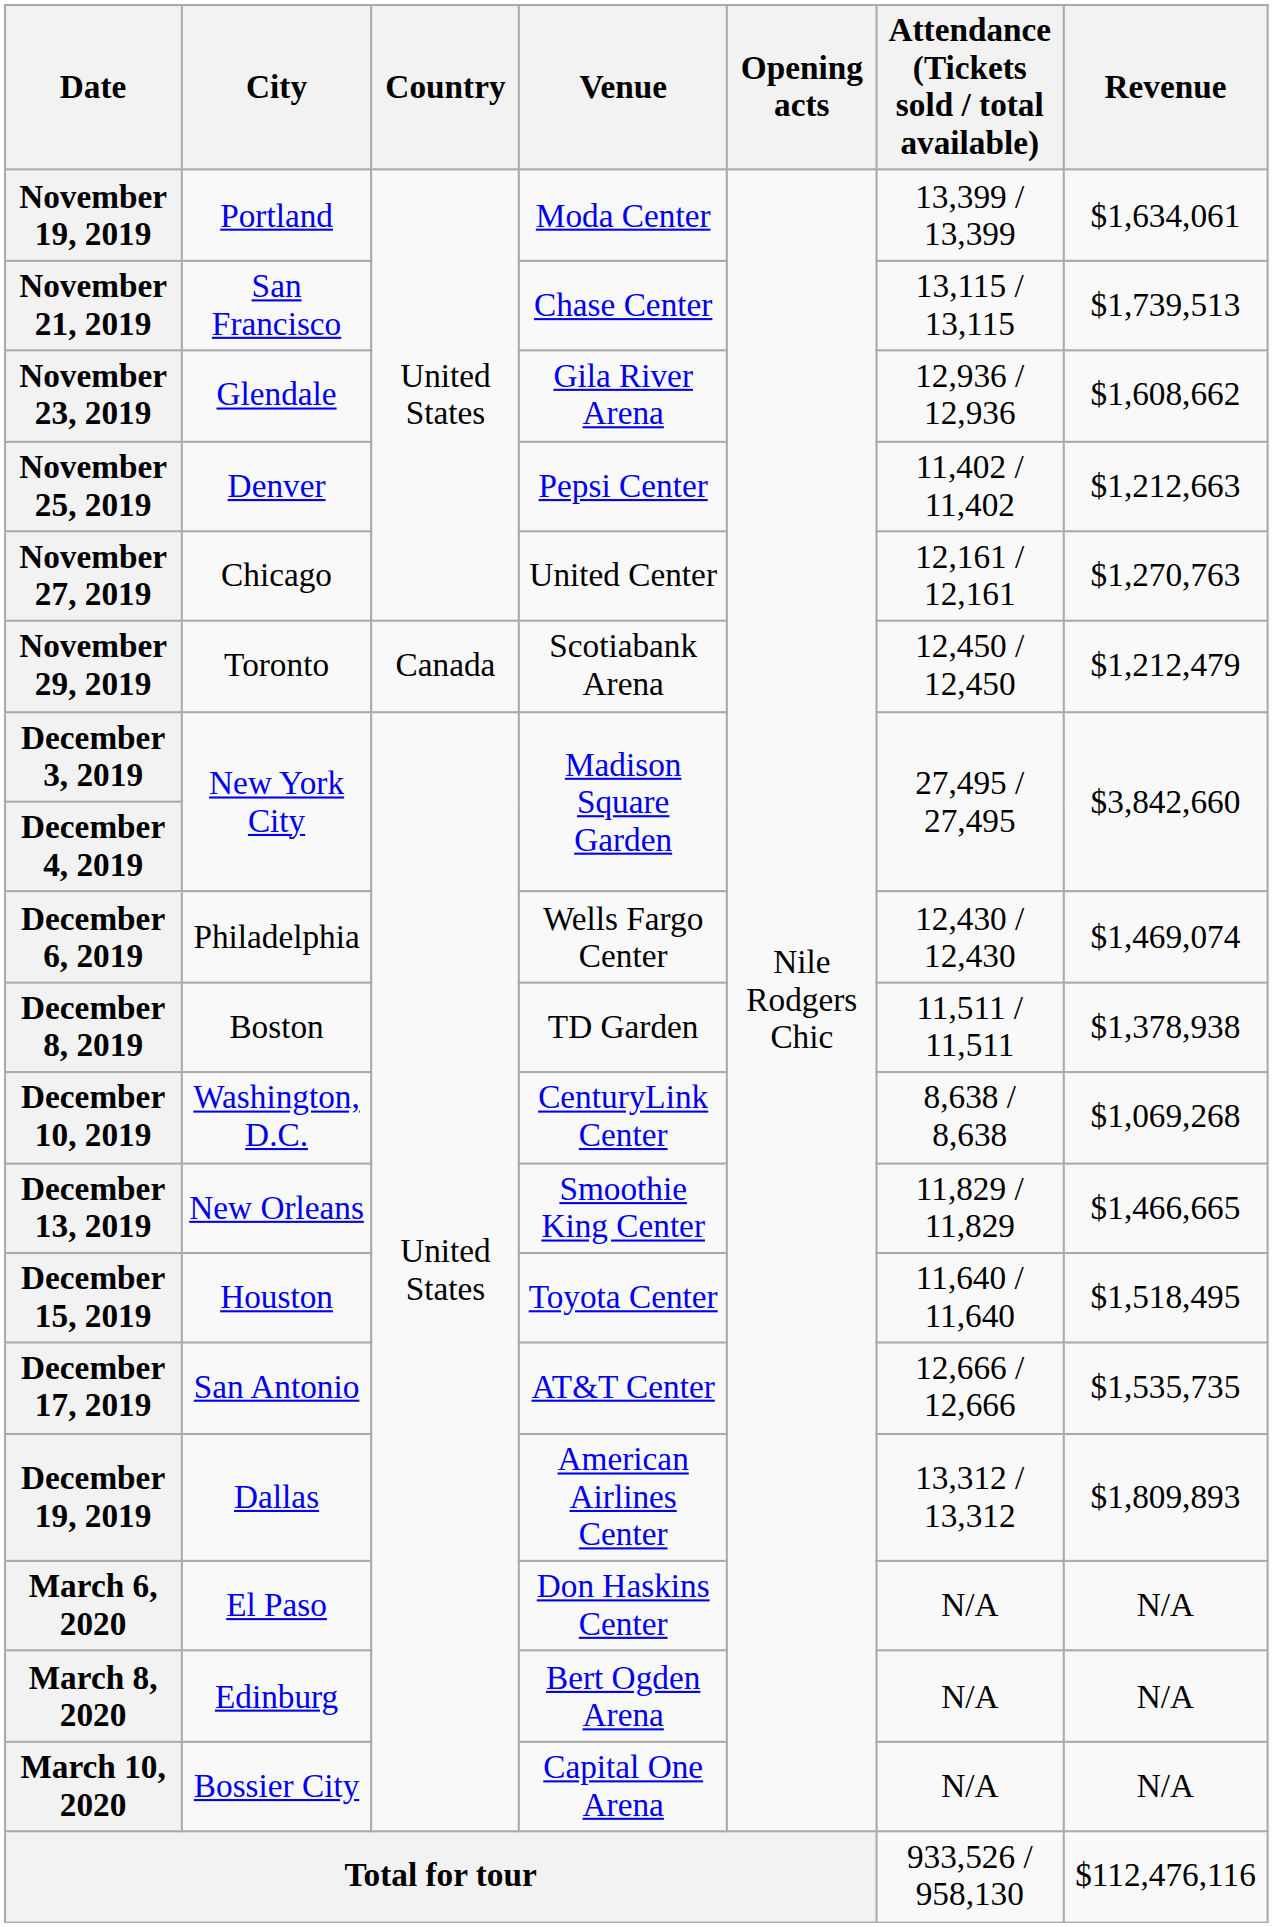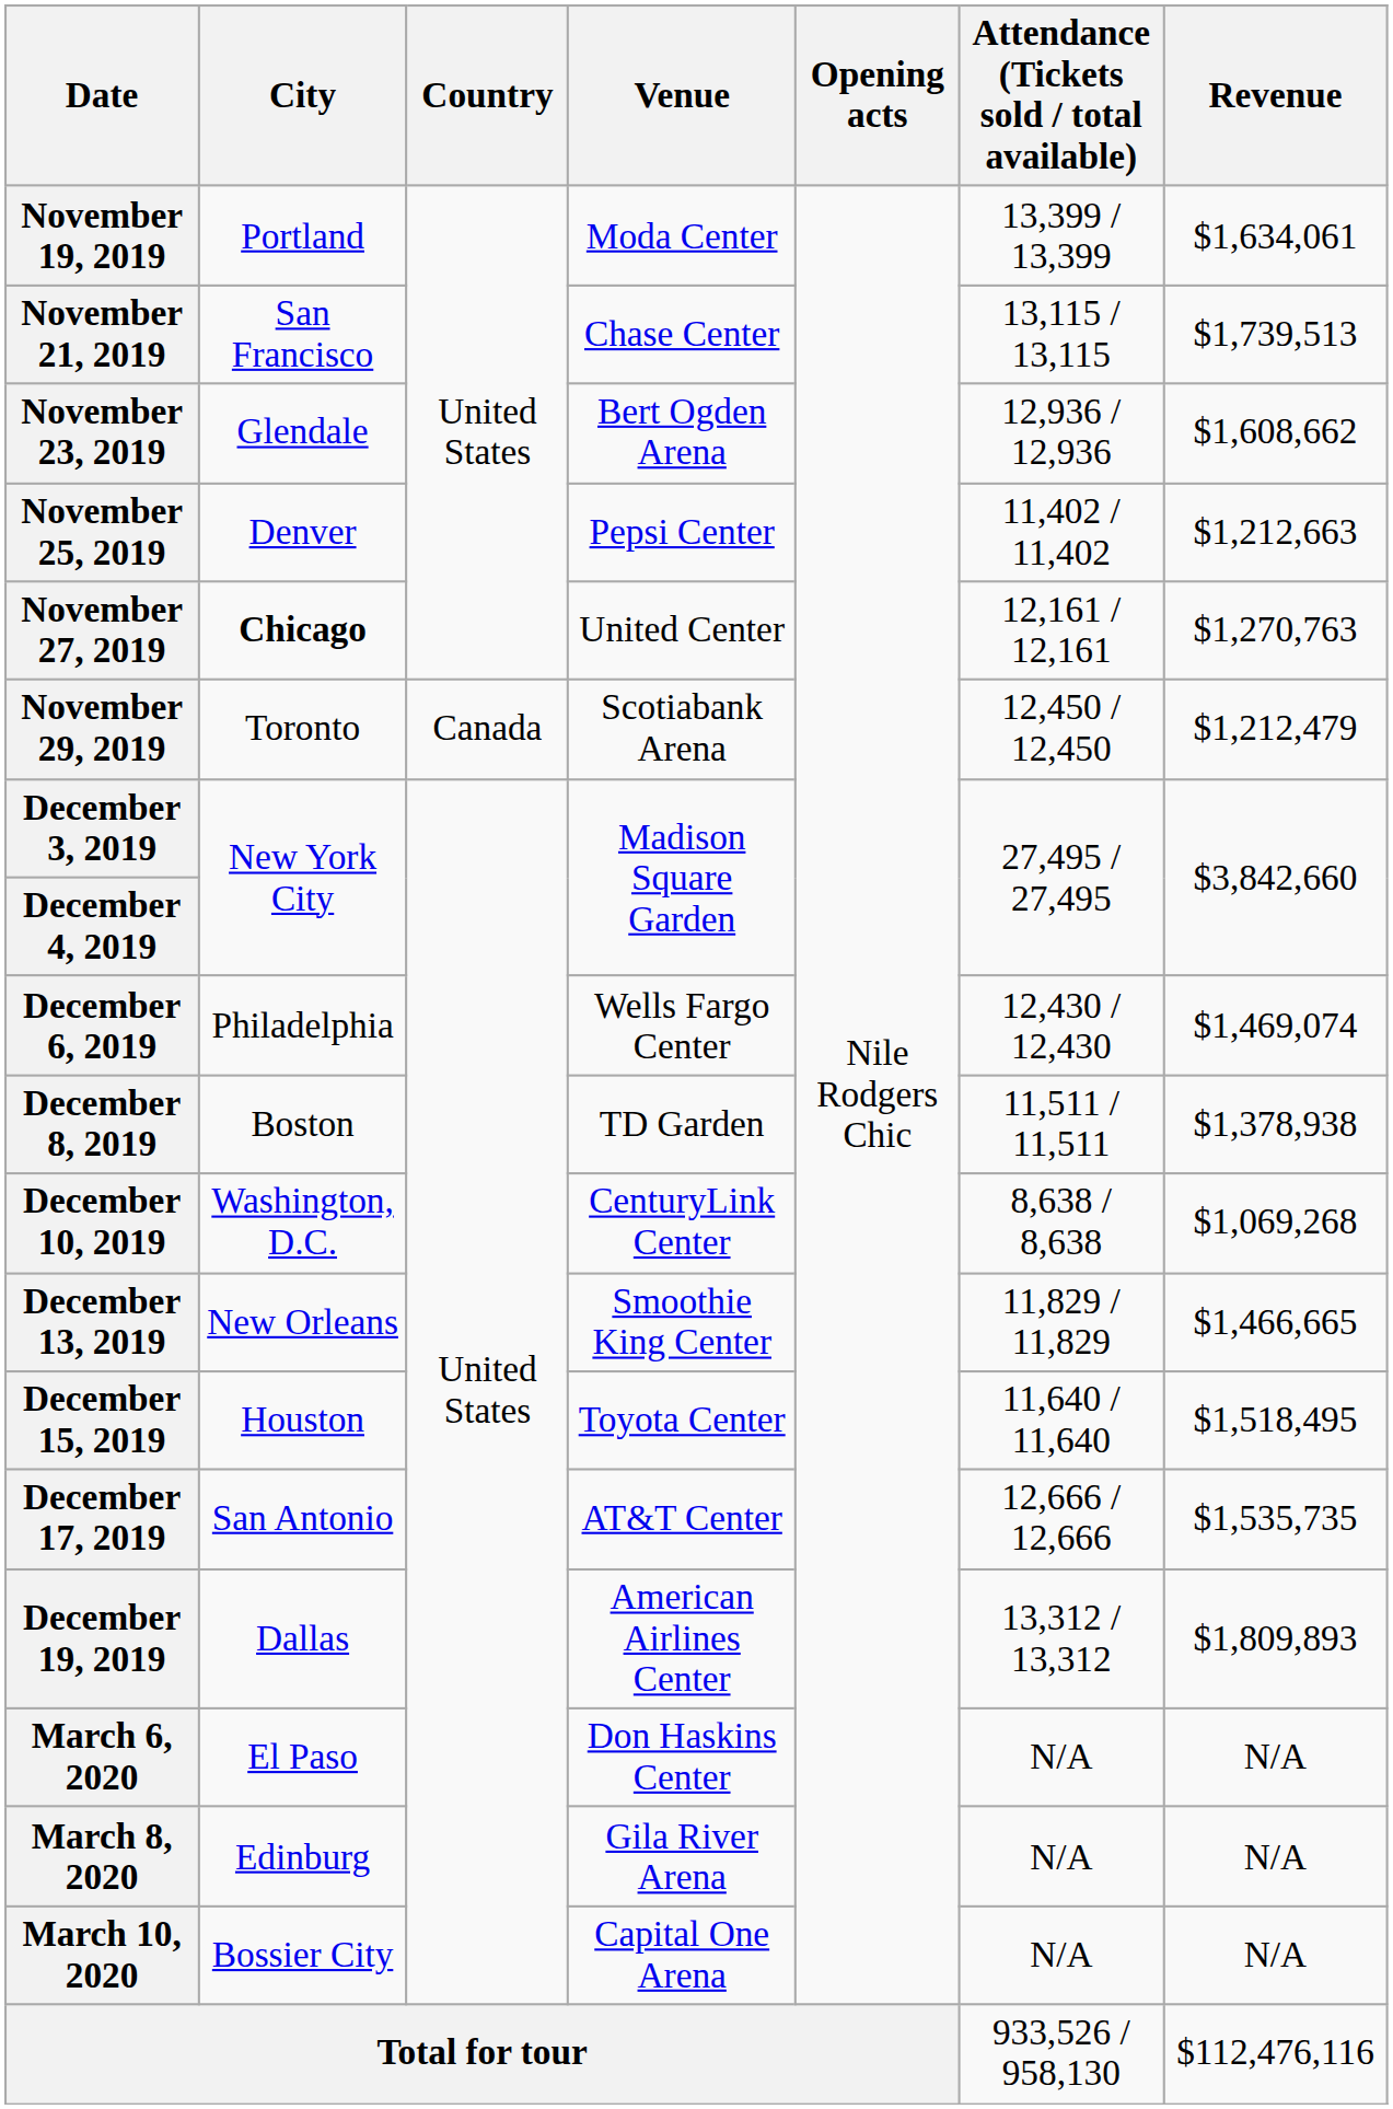November 23, 2019 | Venue: Gila River Arena -> Bert Ogden Arena
November 27, 2019 | City: normal -> bold
March 8, 2020 | Venue: Bert Ogden Arena -> Gila River Arena
